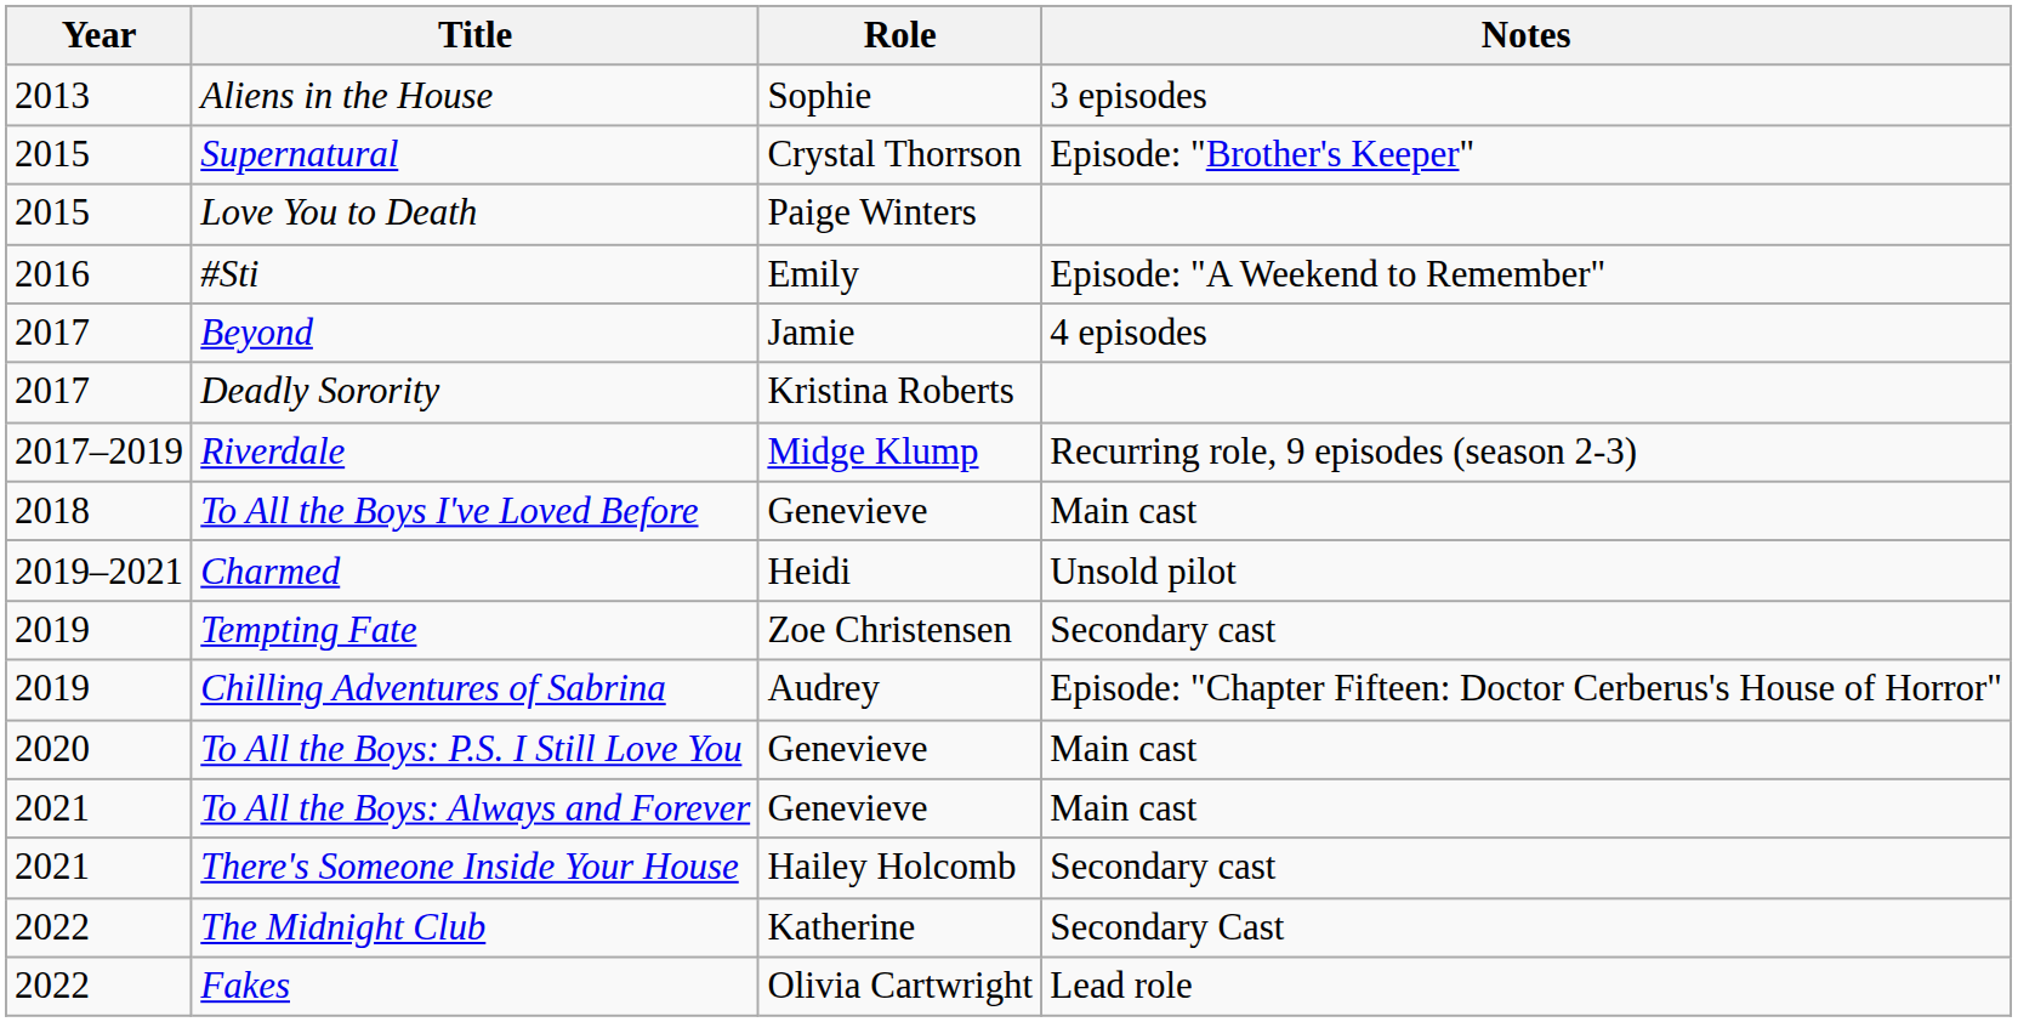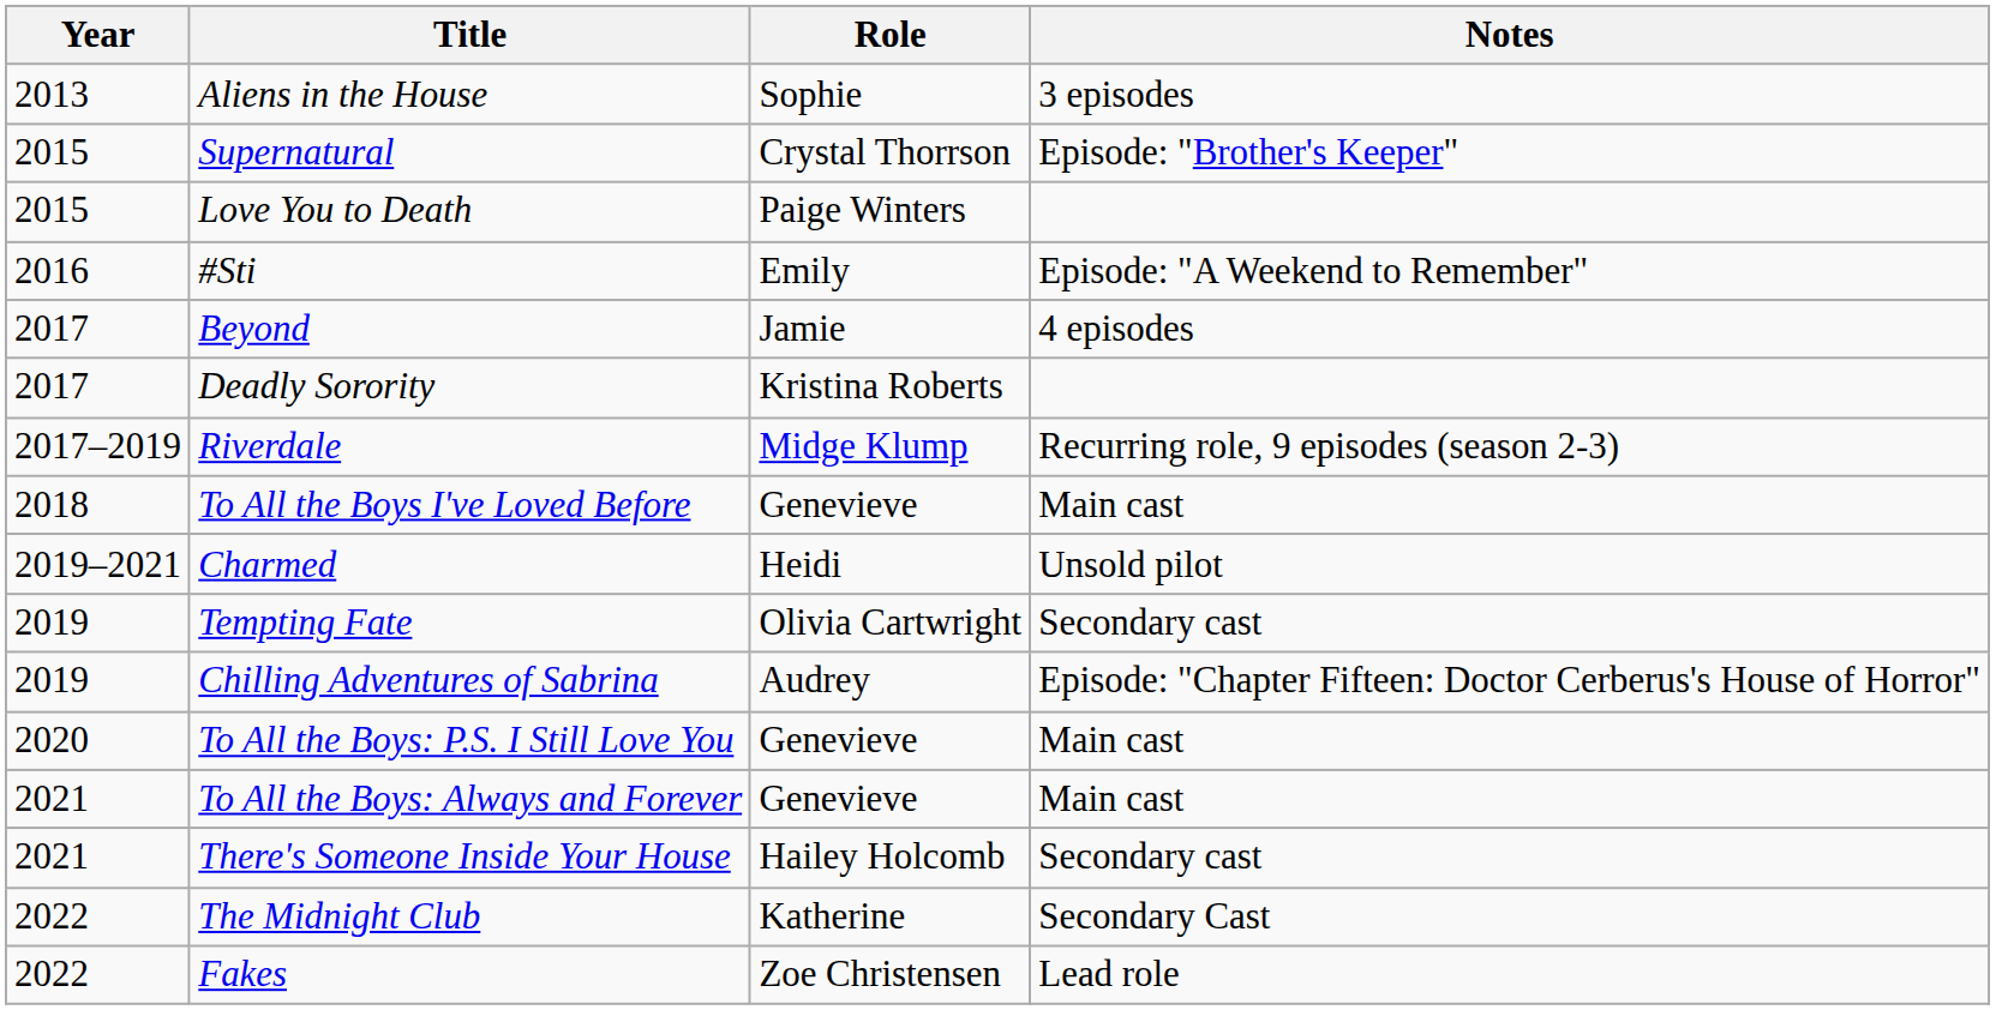Tempting Fate | Role: Zoe Christensen -> Olivia Cartwright
Fakes | Role: Olivia Cartwright -> Zoe Christensen
